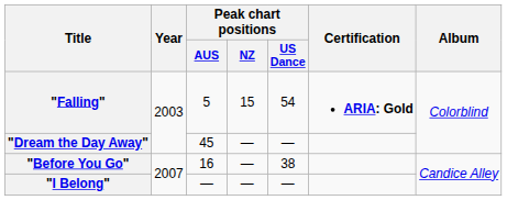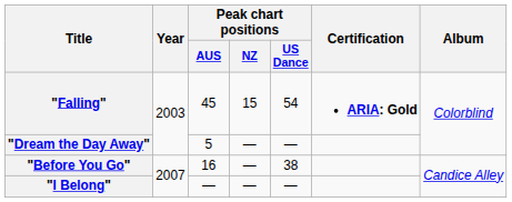"Falling" | Peak chart positions / AUS: 5 -> 45
"Dream the Day Away" | Peak chart positions / AUS: 45 -> 5
